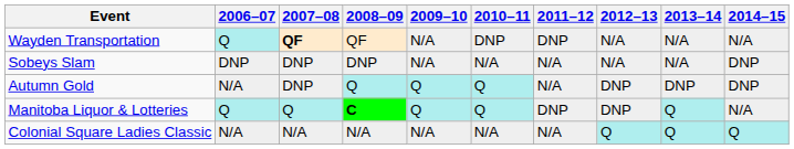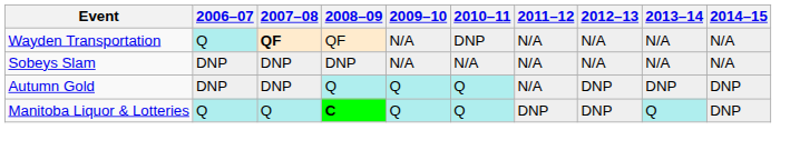Wayden Transportation | 2011–12: DNP -> N/A
Sobeys Slam | 2014–15: DNP -> N/A
Autumn Gold | 2006–07: N/A -> DNP
Manitoba Liquor & Lotteries | 2014–15: N/A -> DNP
- row: Colonial Square Ladies Classic | N/A | N/A | N/A | N/A | N/A | N/A | Q | Q | Q
